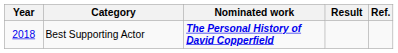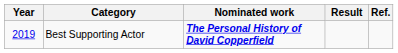Best Supporting Actor | Year: 2018 -> 2019
